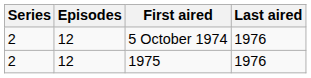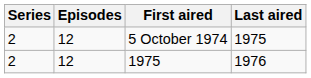5 October 1974 | Last aired: 1976 -> 1975
